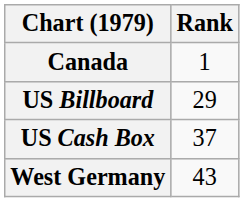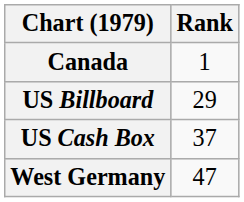West Germany | Rank: 43 -> 47
